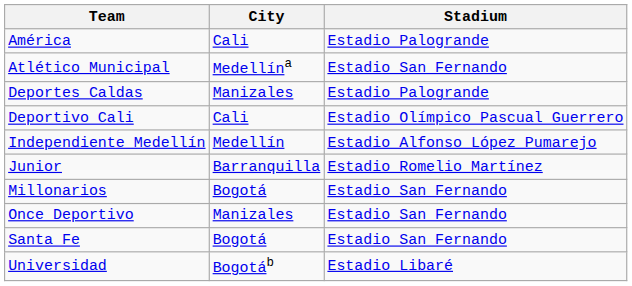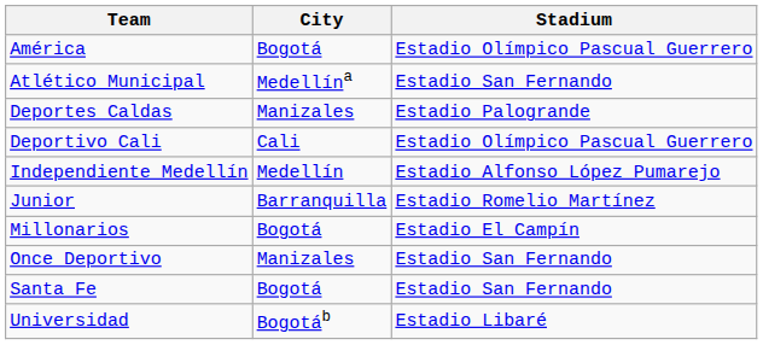América | City: Cali -> Bogotá
América | Stadium: Estadio Palogrande -> Estadio Olímpico Pascual Guerrero
Millonarios | Stadium: Estadio San Fernando -> Estadio El Campín
